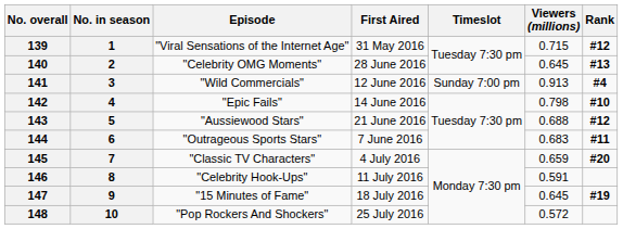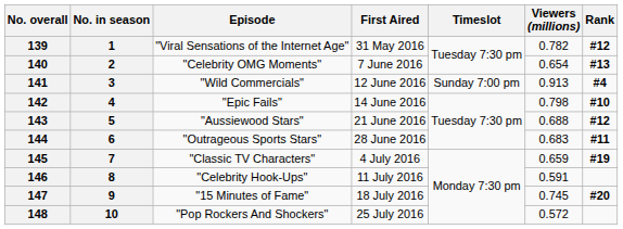139 | Viewers (millions): 0.715 -> 0.782
140 | First Aired: 28 June 2016 -> 7 June 2016
140 | Viewers (millions): 0.645 -> 0.654
144 | First Aired: 7 June 2016 -> 28 June 2016
145 | Rank: #20 -> #19
147 | Viewers (millions): 0.645 -> 0.745
147 | Rank: #19 -> #20
